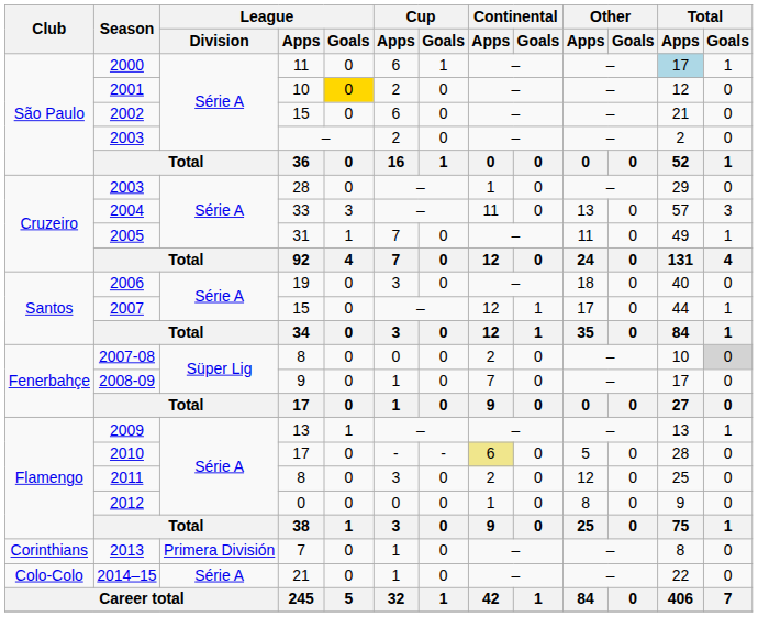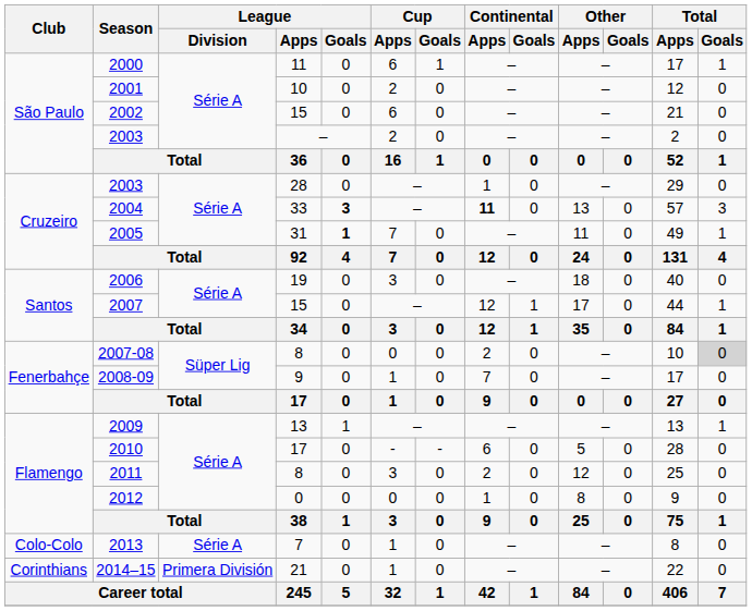2000 | Total / Apps: lightblue background -> no background
2001 | League / Goals: gold background -> no background
2004 | League / Goals: normal -> bold
2004 | Continental / Apps: normal -> bold
2005 | League / Goals: normal -> bold
2010 | Continental / Apps: khaki background -> no background
2013 | Club: Corinthians -> Colo-Colo
2013 | League / Division: Primera División -> Série A
2014–15 | Club: Colo-Colo -> Corinthians
2014–15 | League / Division: Série A -> Primera División
